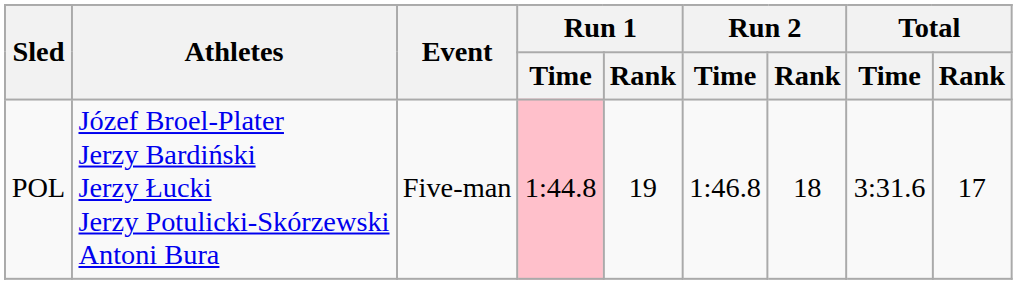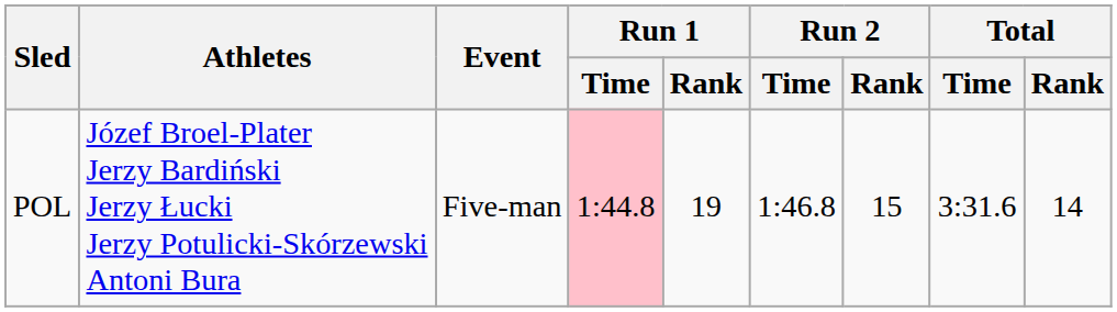POL | Run 2 / Rank: 18 -> 15
POL | Total / Rank: 17 -> 14
